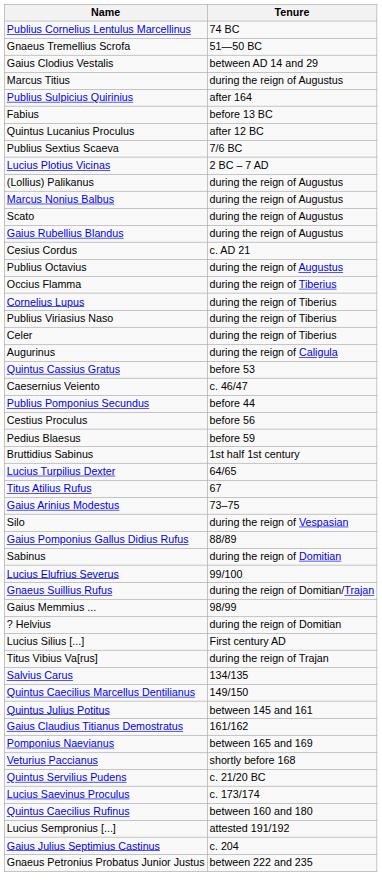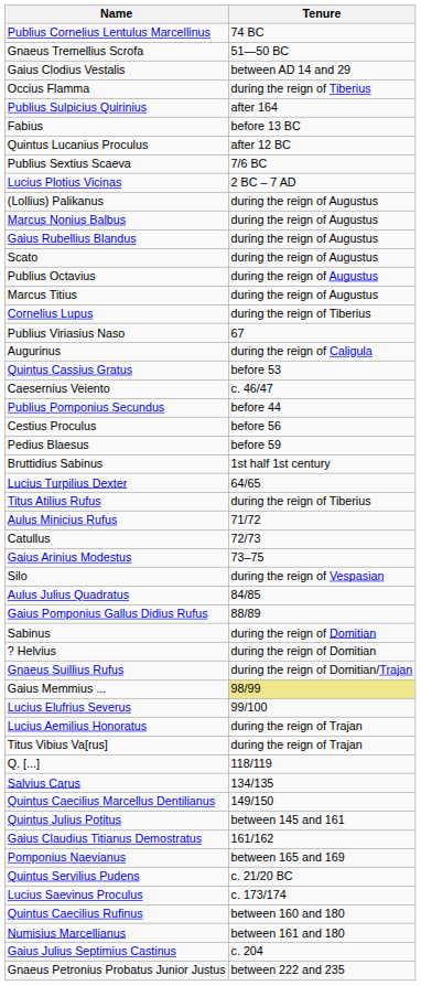rows swapped: Marcus Titius <-> Occius Flamma
rows swapped: Scato <-> Gaius Rubellius Blandus
- row: Cesius Cordus | c. AD 21
Publius Viriasius Naso | Tenure: during the reign of Tiberius -> 67
- row: Celer | during the reign of Tiberius
Titus Atilius Rufus | Tenure: 67 -> during the reign of Tiberius
+ row: Aulus Minicius Rufus | 71/72
+ row: Catullus | 72/73
+ row: Aulus Julius Quadratus | 84/85
rows swapped: ? Helvius <-> Lucius Elufrius Severus
Gaius Memmius ... | Tenure: no background -> khaki background
- row: Lucius Silius [...] | First century AD
+ row: Lucius Aemilius Honoratus | during the reign of Trajan
+ row: Q. [...] | 118/119
- row: Veturius Paccianus | shortly before 168
+ row: Numisius Marcellianus | between 161 and 180
- row: Lucius Sempronius [...] | attested 191/192
